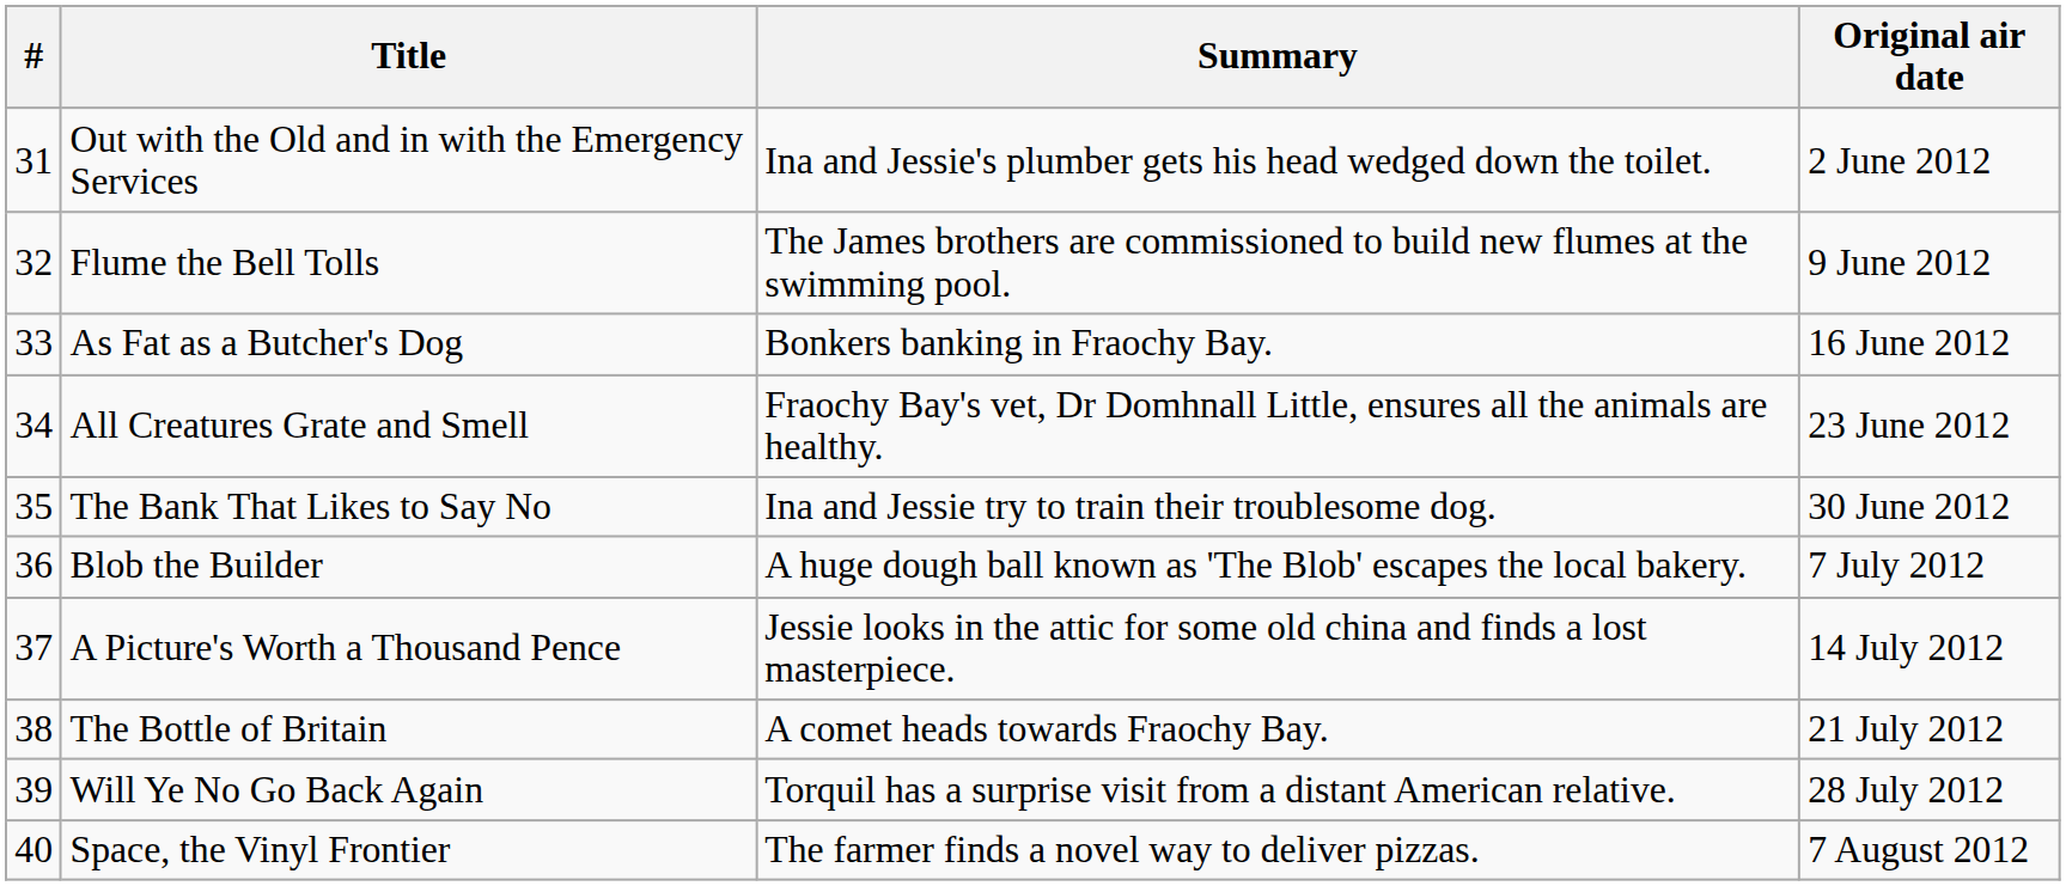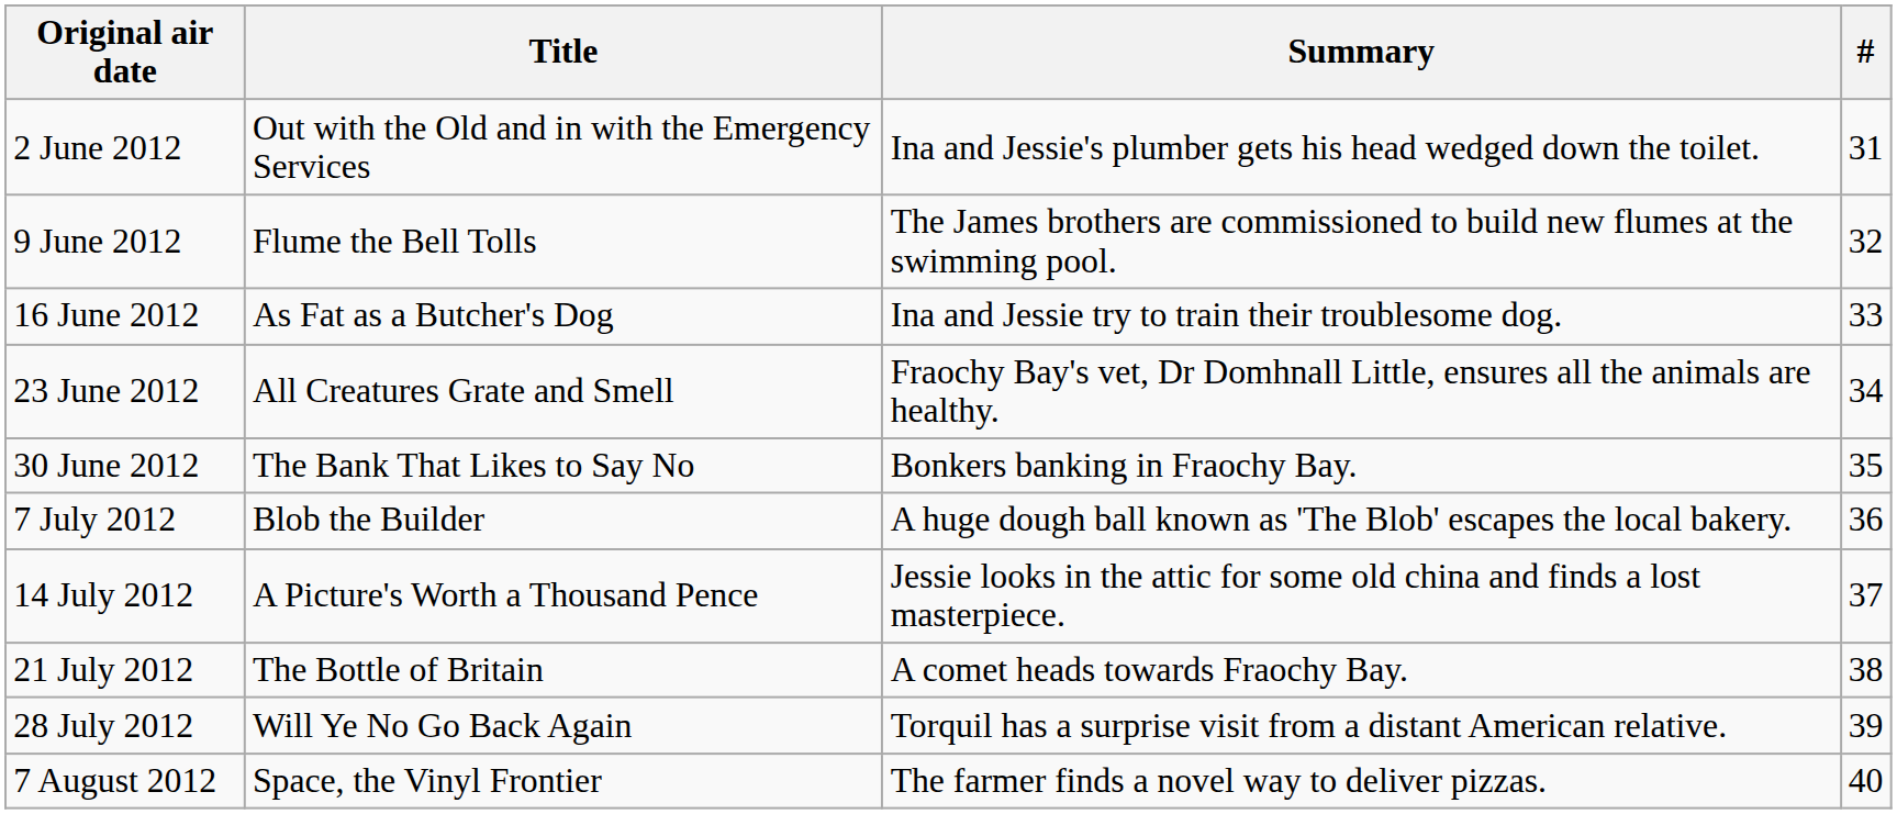columns swapped: # <-> Original air date
As Fat as a Butcher's Dog | Summary: Bonkers banking in Fraochy Bay. -> Ina and Jessie try to train their troublesome dog.
The Bank That Likes to Say No | Summary: Ina and Jessie try to train their troublesome dog. -> Bonkers banking in Fraochy Bay.
